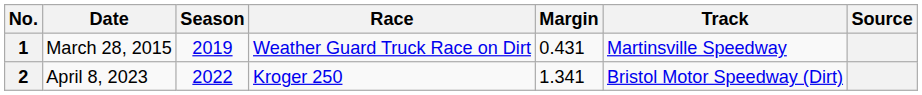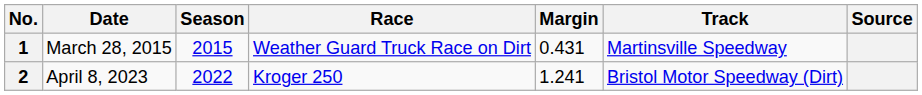1 | Season: 2019 -> 2015
2 | Margin: 1.341 -> 1.241
